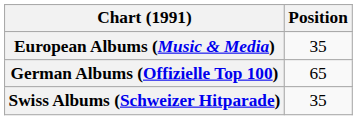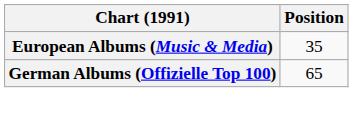- row: Swiss Albums (Schweizer Hitparade) | 35
